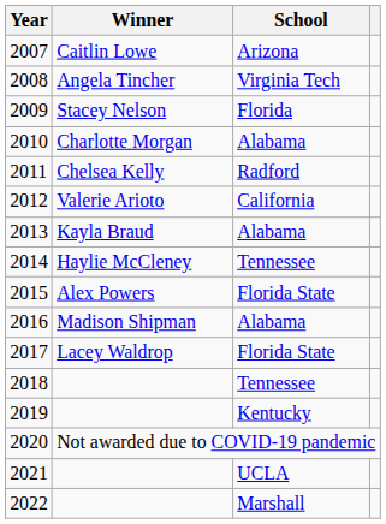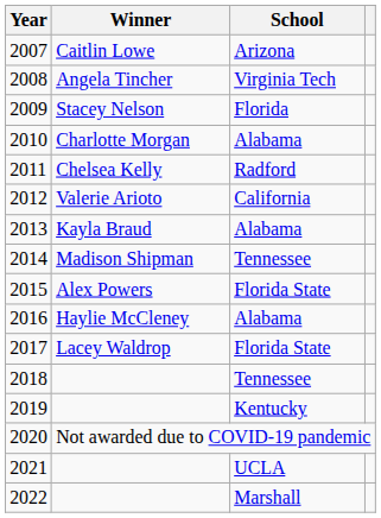2014 | Winner: Haylie McCleney -> Madison Shipman
2016 | Winner: Madison Shipman -> Haylie McCleney
